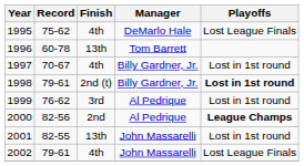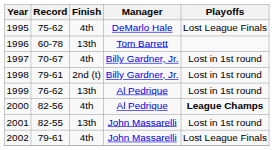1998 | Playoffs: bold -> normal
1999 | Finish: 3rd -> 13th
2000 | Finish: 2nd -> 4th
